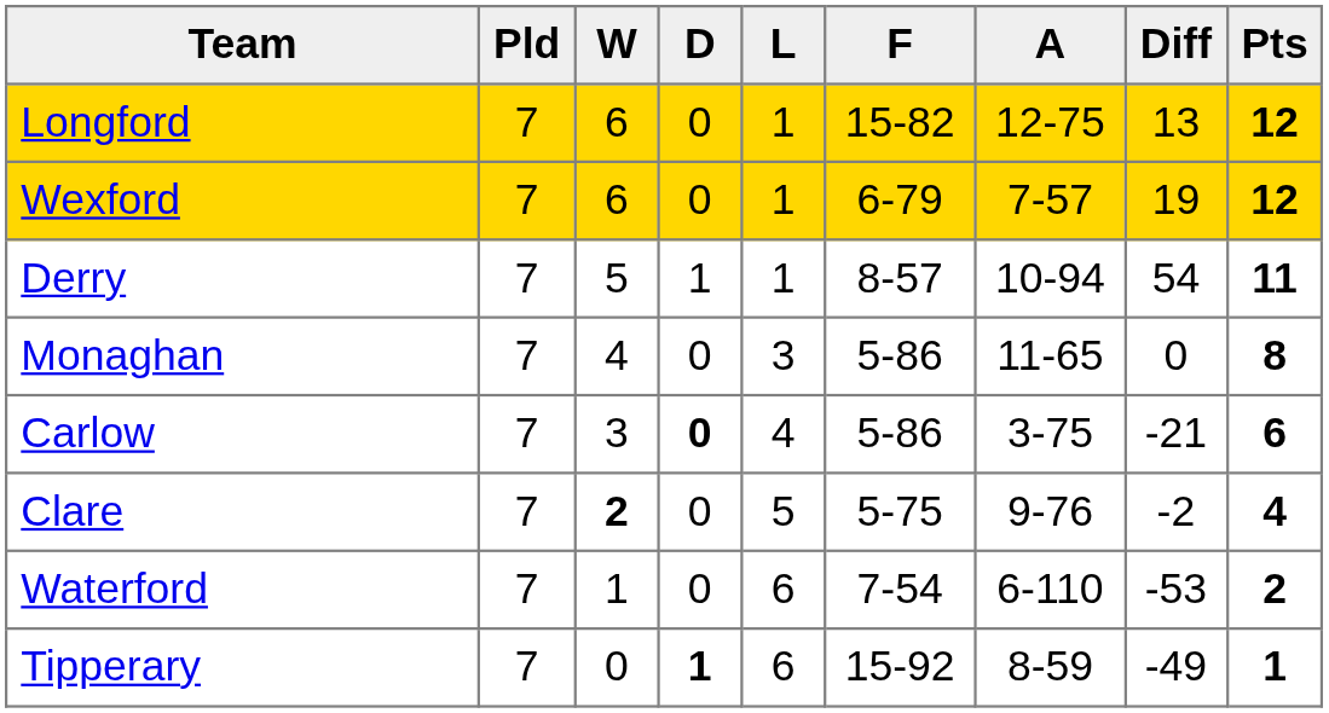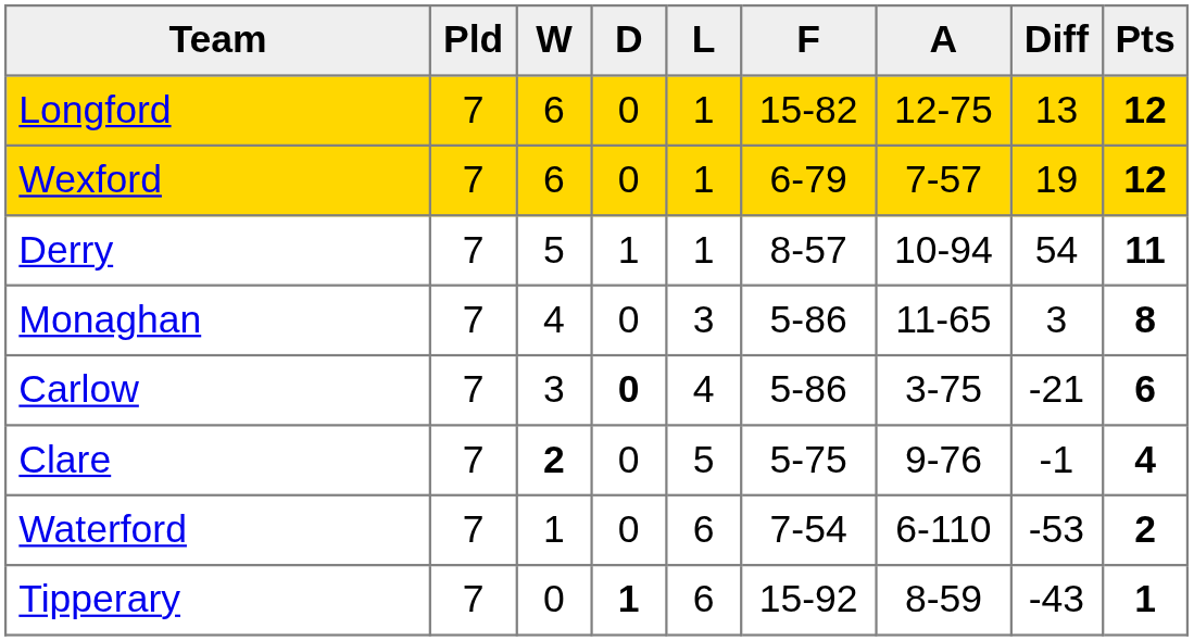Monaghan | Diff: 0 -> 3
Clare | Diff: -2 -> -1
Tipperary | Diff: -49 -> -43
